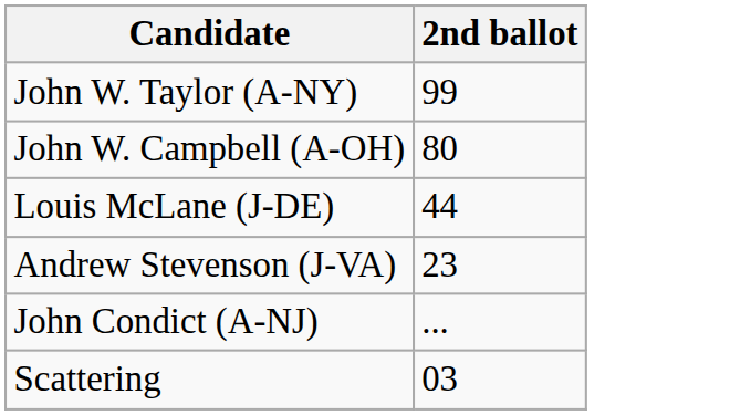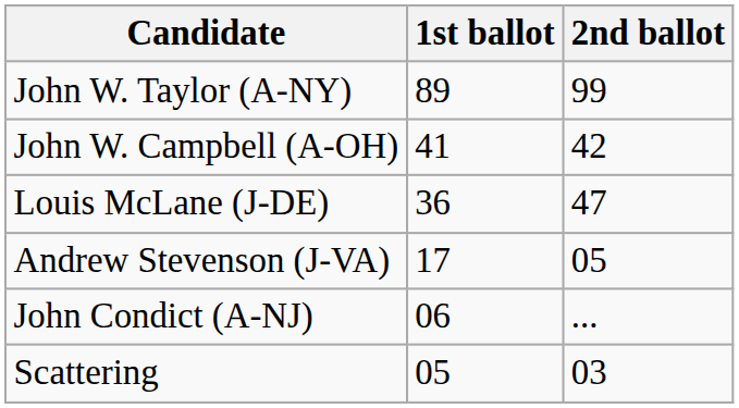+ column: 1st ballot | 89 | 41 | 36 | 17 | 06 | 05
John W. Campbell (A-OH) | 2nd ballot: 80 -> 42
Louis McLane (J-DE) | 2nd ballot: 44 -> 47
Andrew Stevenson (J-VA) | 2nd ballot: 23 -> 05
